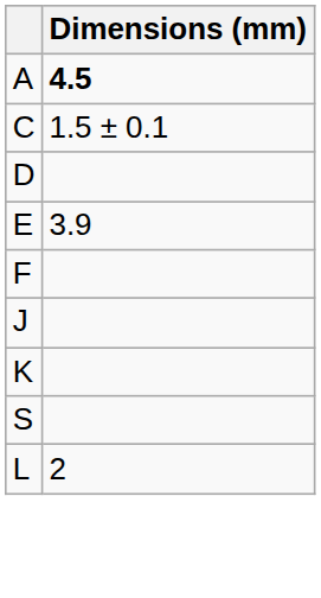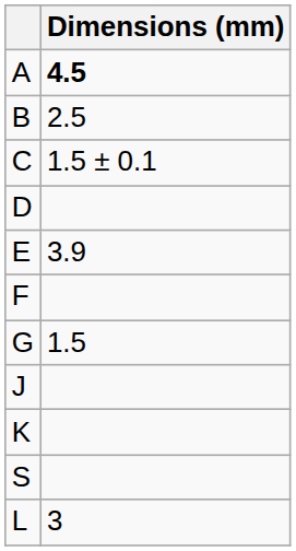+ row: B | 2.5
+ row: G | 1.5
L | Dimensions (mm): 2 -> 3
